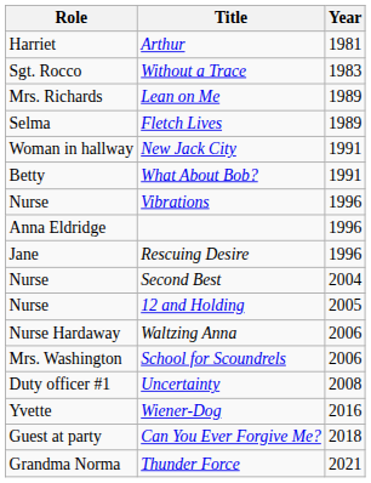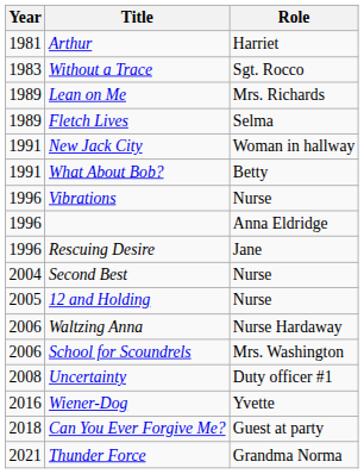columns swapped: Year <-> Role
